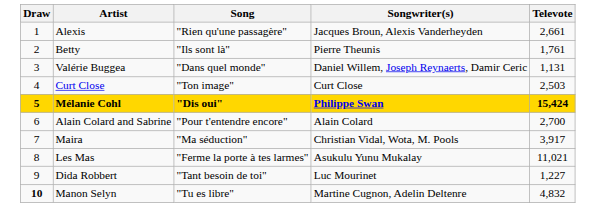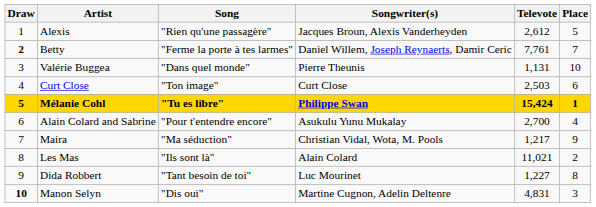+ column: Place | 5 | 7 | 10 | 6 | 1 | 4 | 9 | 2 | 8 | 3
Alexis | Televote: 2,661 -> 2,612
Betty | Draw: normal -> bold
Betty | Song: "Ils sont là" -> "Ferme la porte à tes larmes"
Betty | Songwriter(s): Pierre Theunis -> Daniel Willem, Joseph Reynaerts, Damir Ceric
Betty | Televote: 1,761 -> 7,761
Valérie Buggea | Songwriter(s): Daniel Willem, Joseph Reynaerts, Damir Ceric -> Pierre Theunis
Mélanie Cohl | Song: "Dis oui" -> "Tu es libre"
Alain Colard and Sabrine | Songwriter(s): Alain Colard -> Asukulu Yunu Mukalay
Maira | Televote: 3,917 -> 1,217
Les Mas | Song: "Ferme la porte à tes larmes" -> "Ils sont là"
Les Mas | Songwriter(s): Asukulu Yunu Mukalay -> Alain Colard
Manon Selyn | Song: "Tu es libre" -> "Dis oui"
Manon Selyn | Televote: 4,832 -> 4,831
